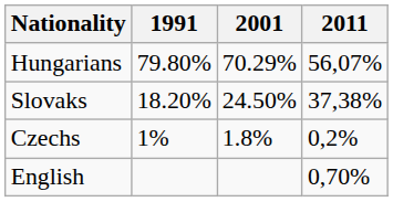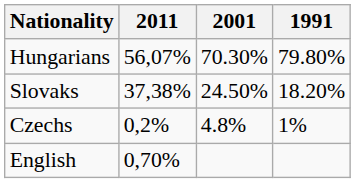columns swapped: 1991 <-> 2011
Hungarians | 2001: 70.29% -> 70.30%
Czechs | 2001: 1.8% -> 4.8%
